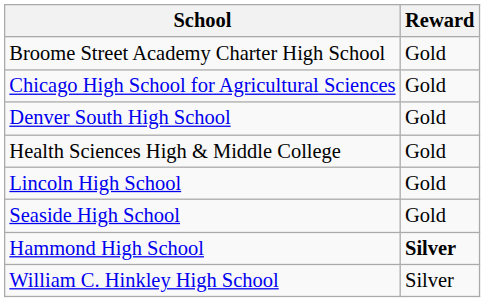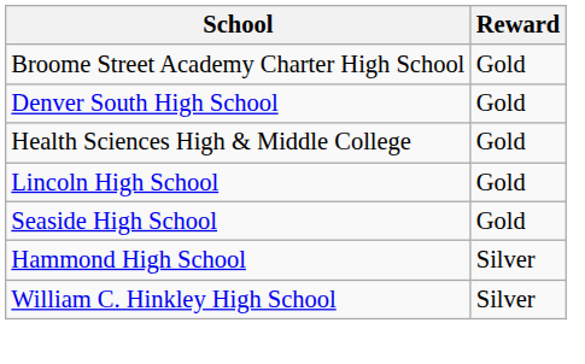- row: Chicago High School for Agricultural Sciences | Gold
Hammond High School | Reward: bold -> normal
